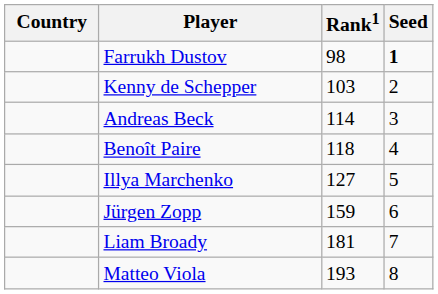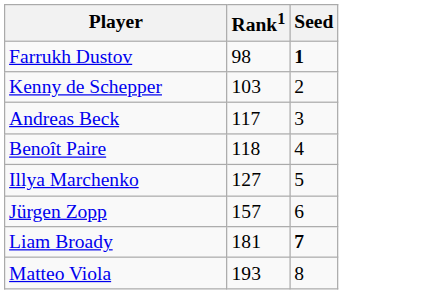- column: Country
Andreas Beck | Rank1: 114 -> 117
Jürgen Zopp | Rank1: 159 -> 157
Liam Broady | Seed: normal -> bold
